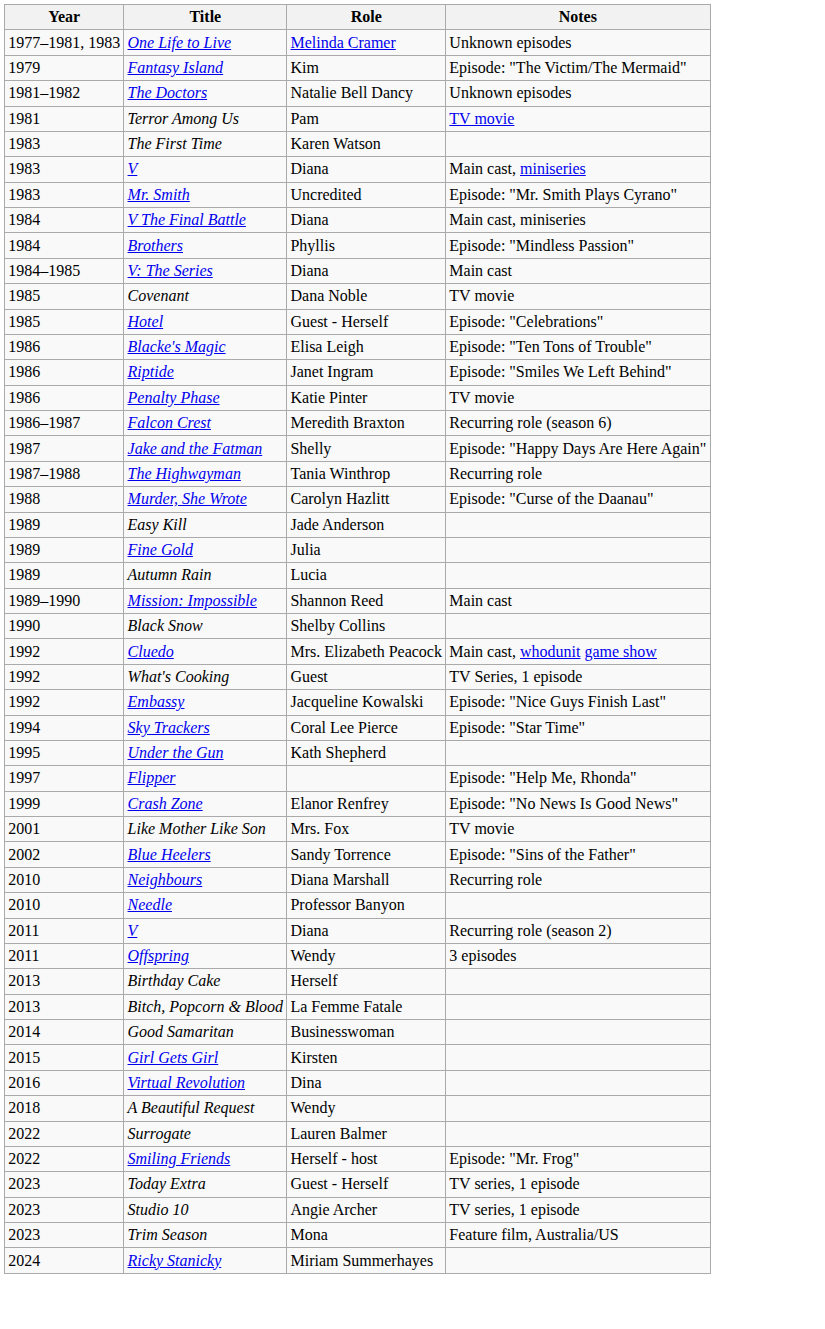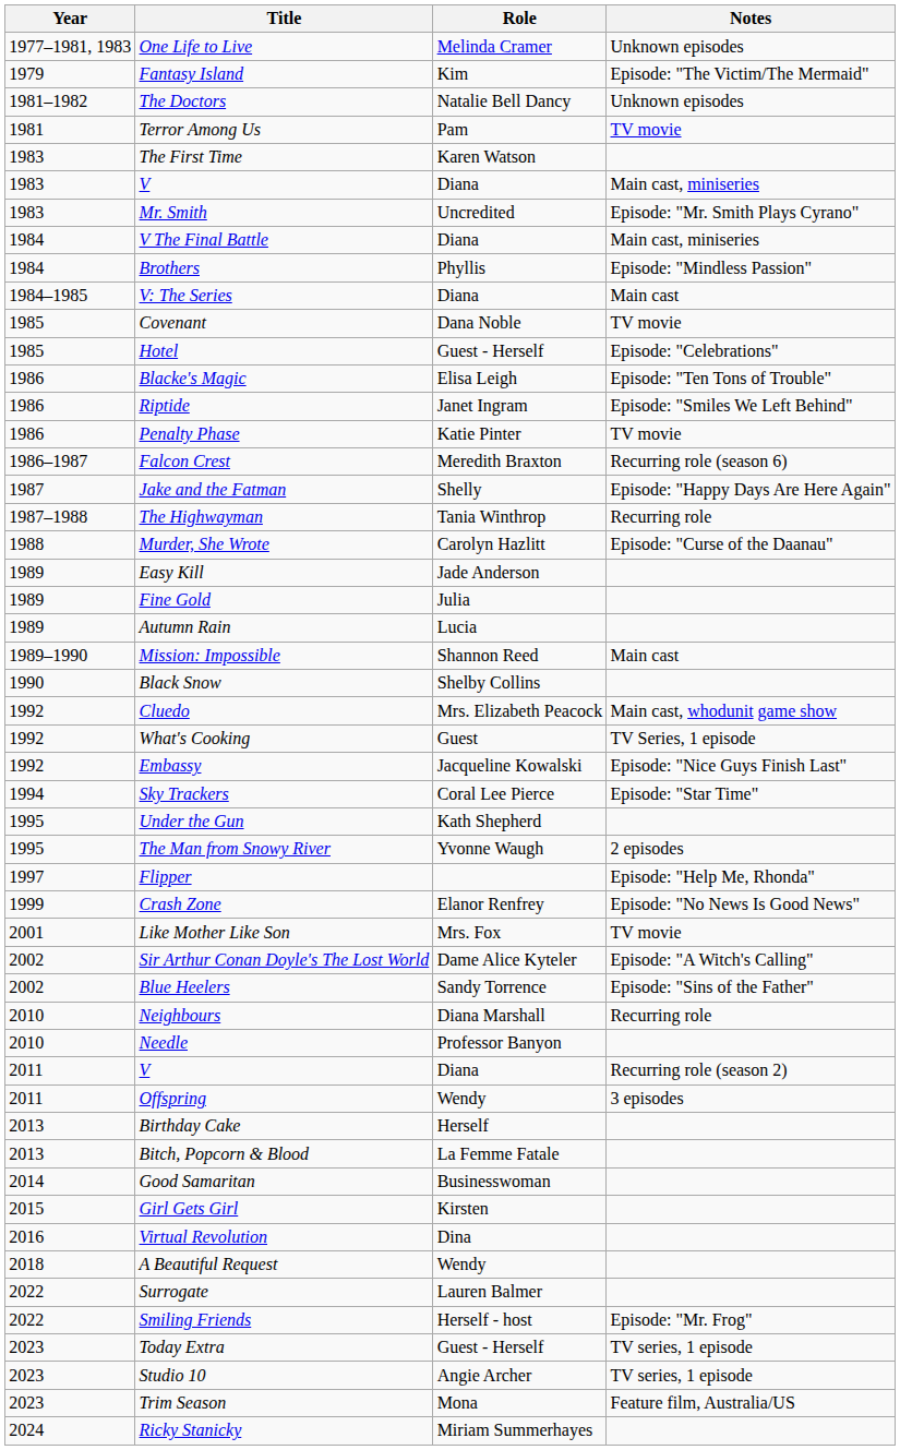+ row: 1995 | The Man from Snowy River | Yvonne Waugh | 2 episodes
+ row: 2002 | Sir Arthur Conan Doyle's The Lost World | Dame Alice Kyteler | Episode: "A Witch's Calling"
